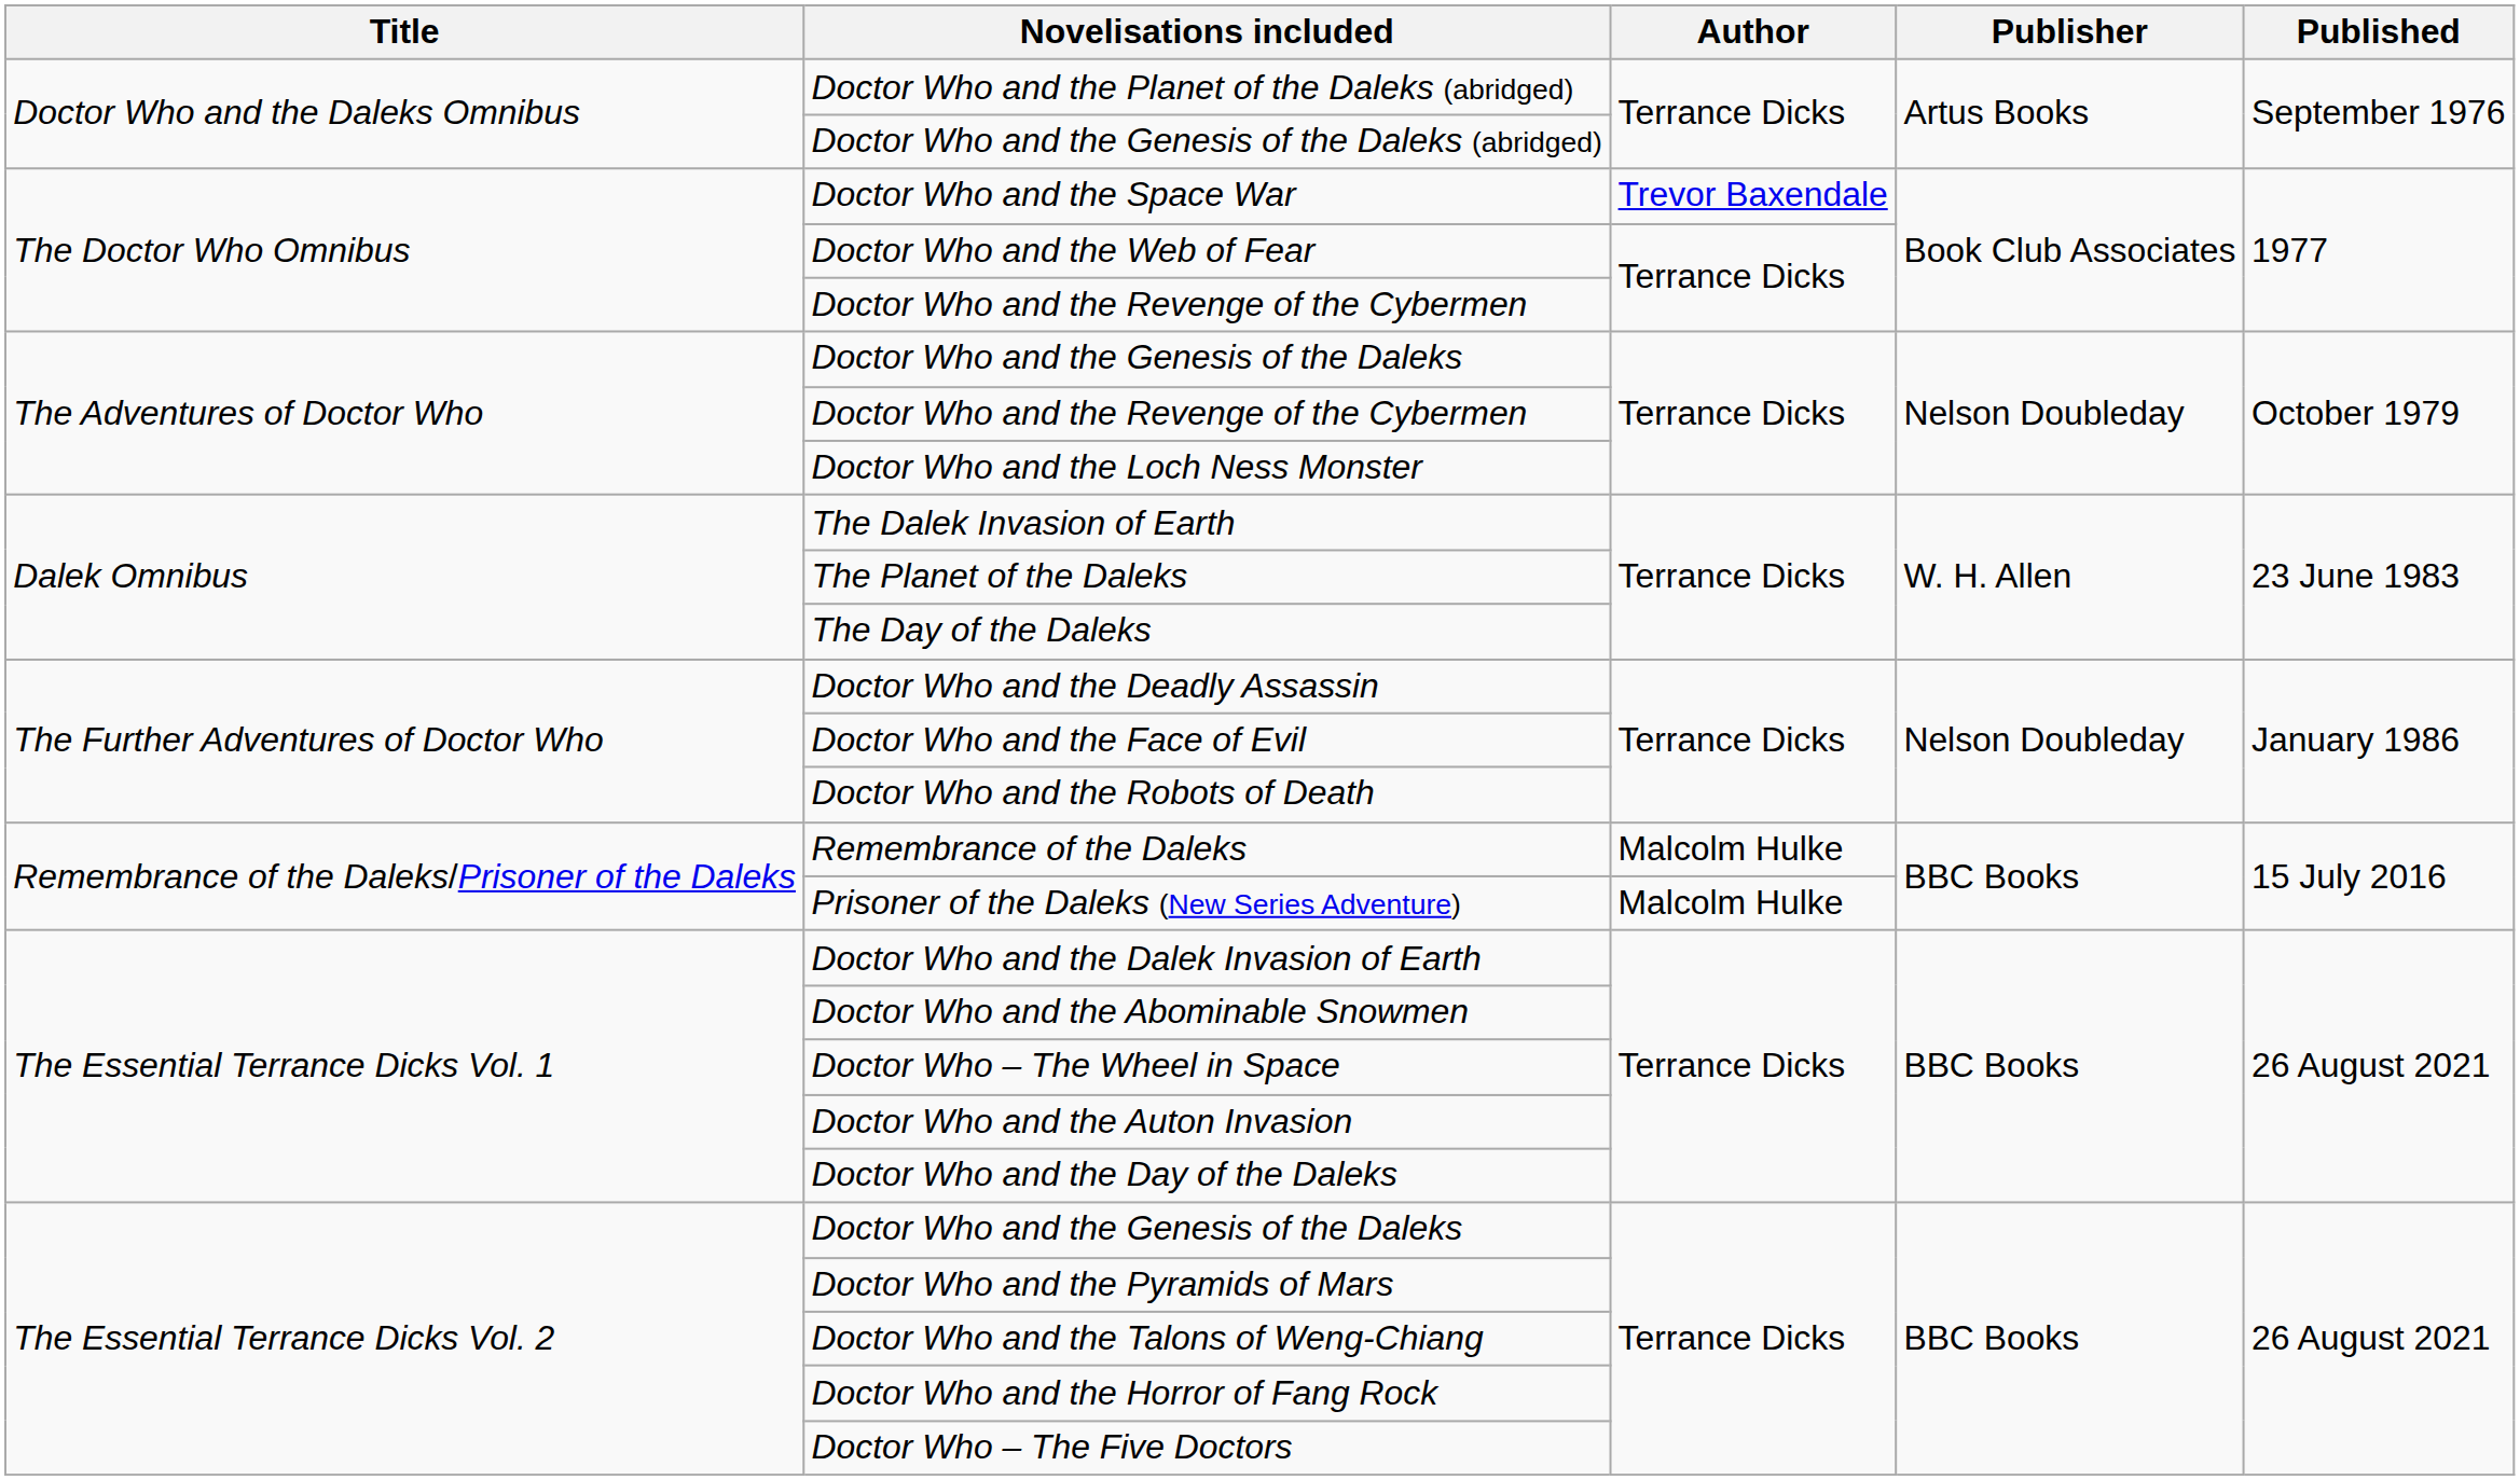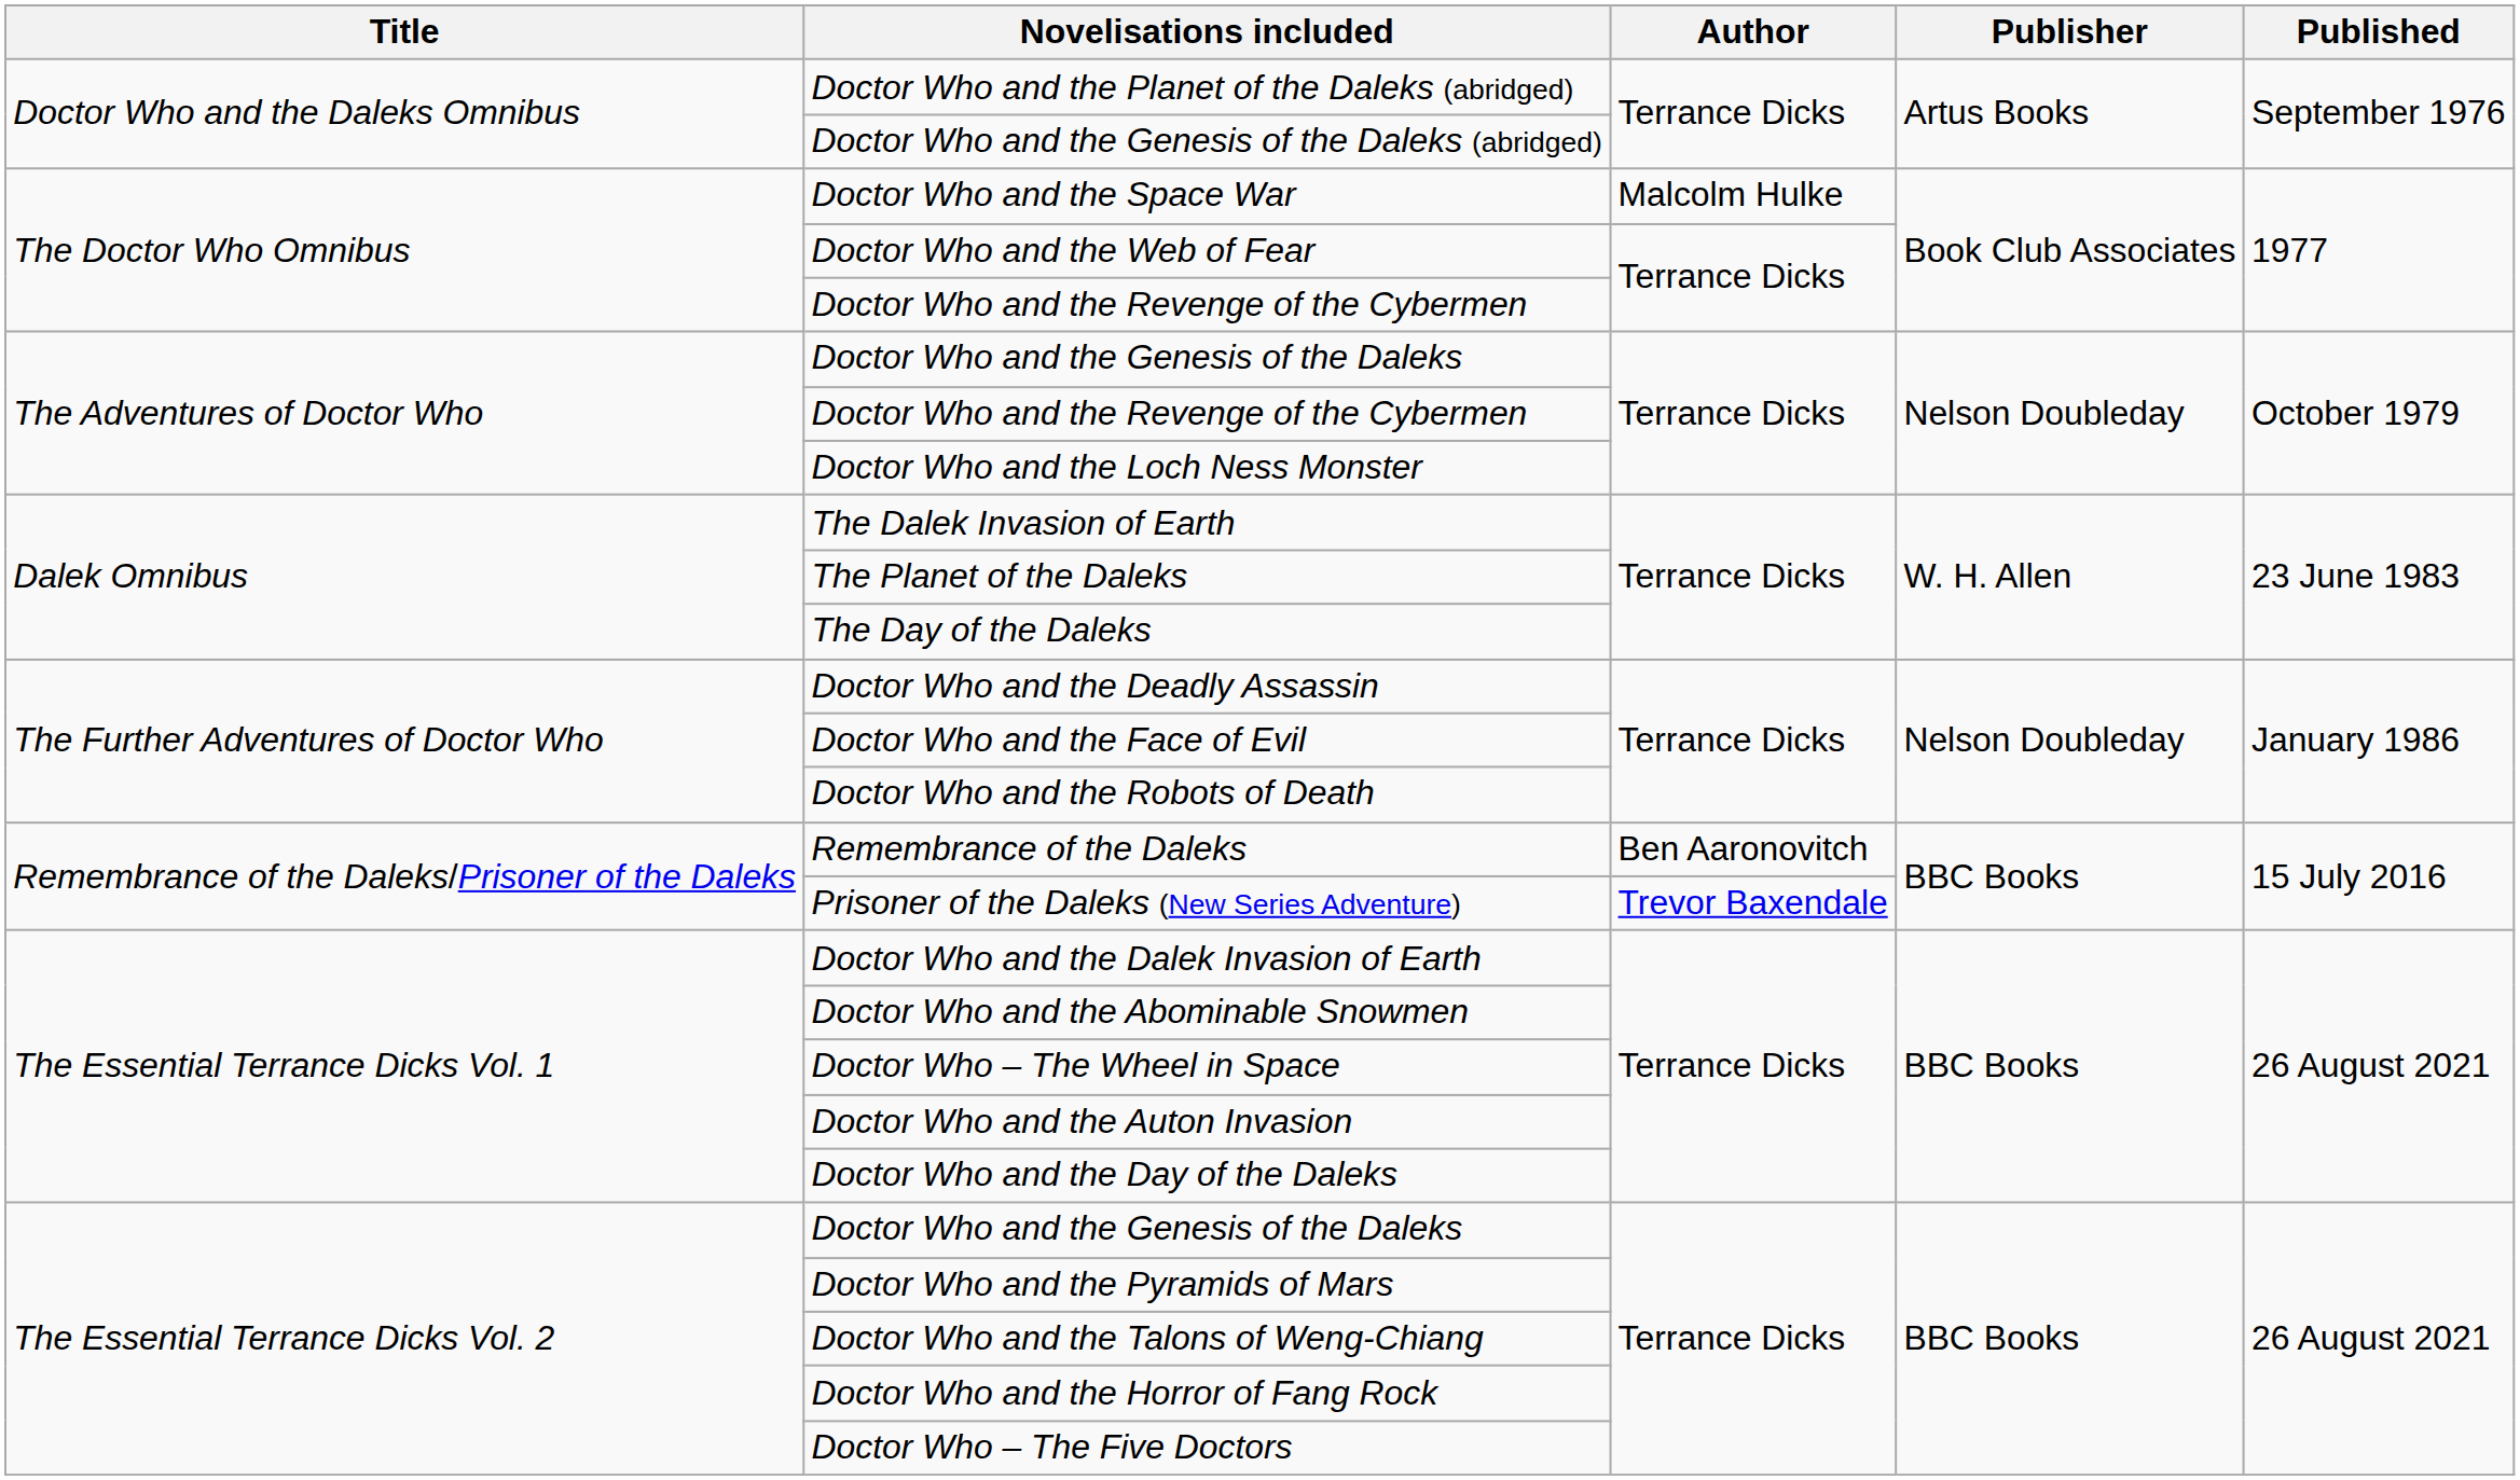Doctor Who and the Space War | Author: Trevor Baxendale -> Malcolm Hulke
Remembrance of the Daleks | Author: Malcolm Hulke -> Ben Aaronovitch
Prisoner of the Daleks (New Series Adventure) | Author: Malcolm Hulke -> Trevor Baxendale
